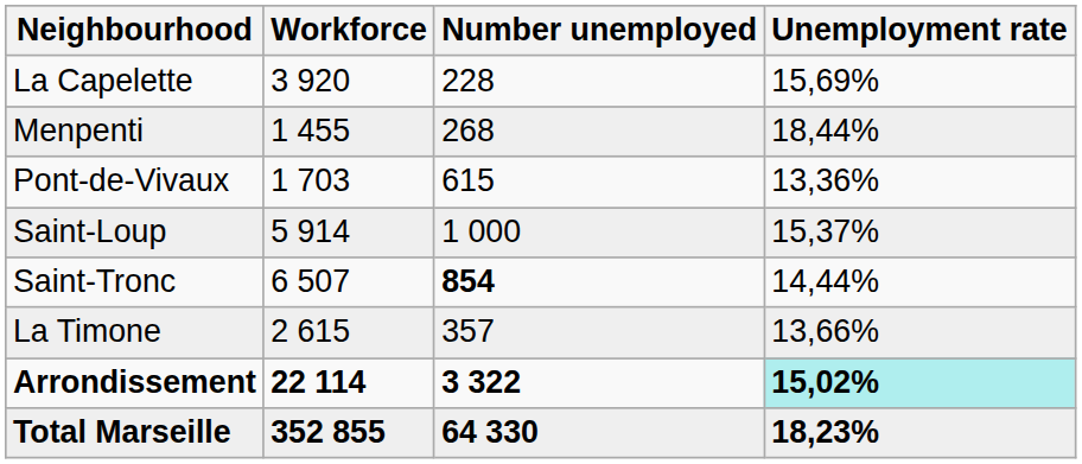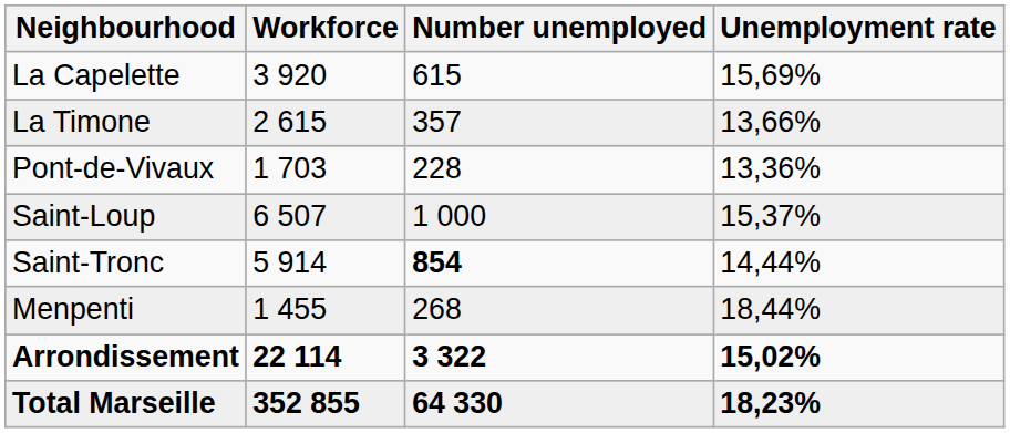La Capelette | Number unemployed: 228 -> 615
rows swapped: Menpenti <-> La Timone
Pont-de-Vivaux | Number unemployed: 615 -> 228
Saint-Loup | Workforce: 5 914 -> 6 507
Saint-Tronc | Workforce: 6 507 -> 5 914
Arrondissement | Unemployment rate: paleturquoise background -> no background
